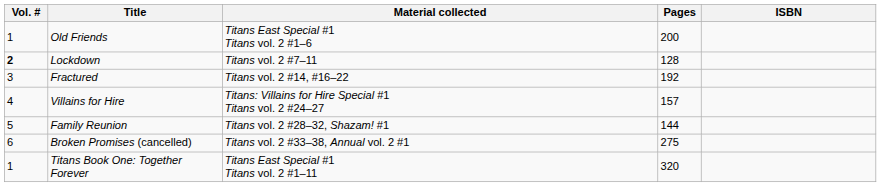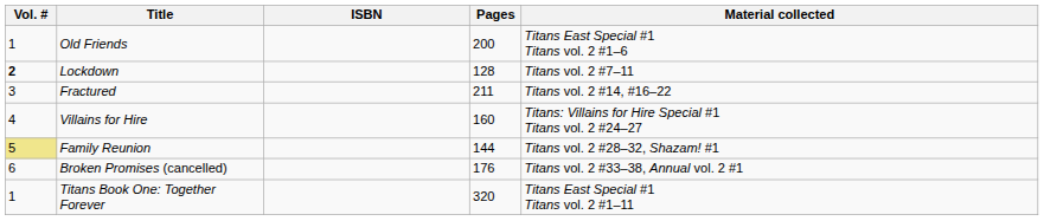columns swapped: Material collected <-> ISBN
Fractured | Pages: 192 -> 211
Villains for Hire | Pages: 157 -> 160
Family Reunion | Vol. #: no background -> khaki background
Broken Promises (cancelled) | Pages: 275 -> 176
